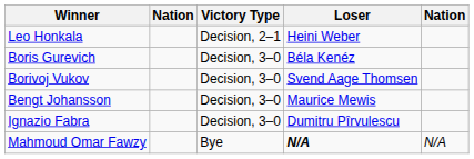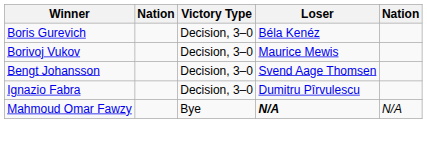- row: Leo Honkala | Decision, 2–1 | Heini Weber
Borivoj Vukov | Loser: Svend Aage Thomsen -> Maurice Mewis
Bengt Johansson | Loser: Maurice Mewis -> Svend Aage Thomsen
